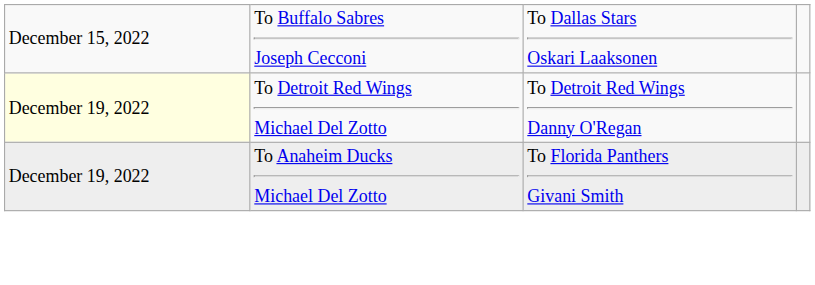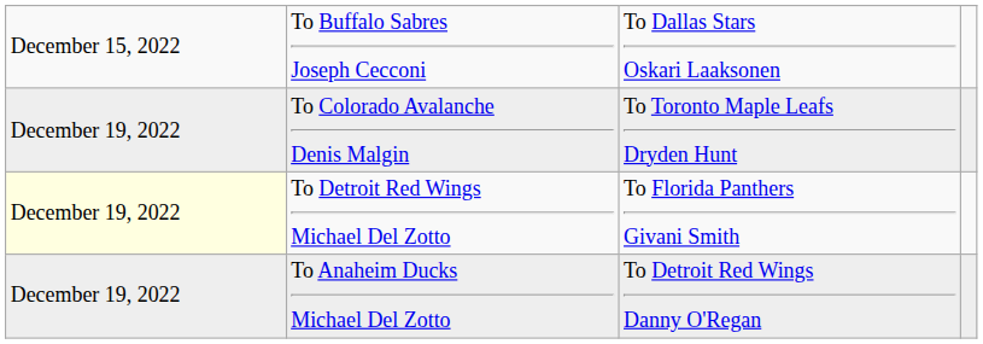+ row: December 19, 2022 | To Colorado Avalanche Denis Malgin | To Toronto Maple Leafs Dryden Hunt
To Detroit Red Wings Michael Del Zotto | column 3: To Detroit Red Wings Danny O'Regan -> To Florida Panthers Givani Smith
To Anaheim Ducks Michael Del Zotto | column 3: To Florida Panthers Givani Smith -> To Detroit Red Wings Danny O'Regan
